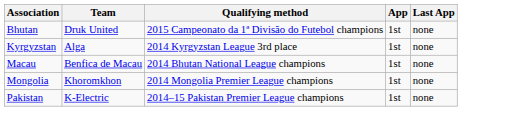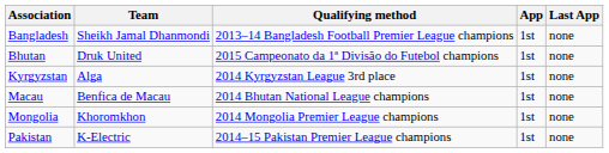+ row: Bangladesh | Sheikh Jamal Dhanmondi | 2013–14 Bangladesh Football Premier League champions | 1st | none
